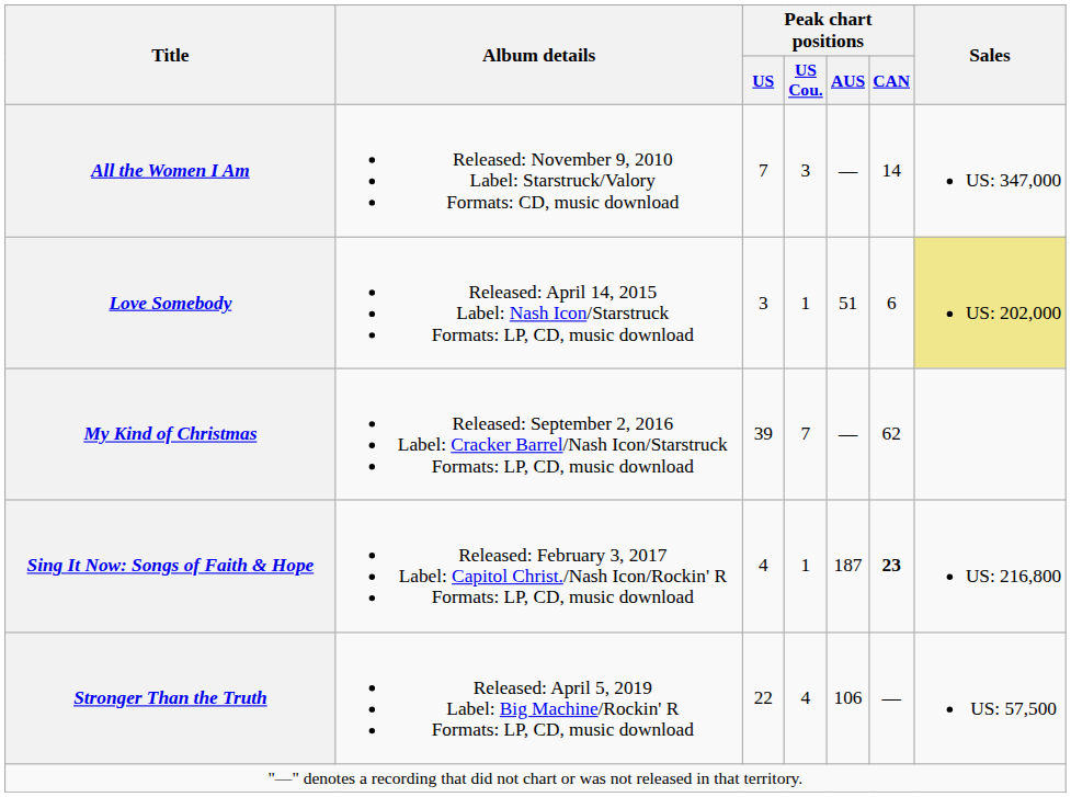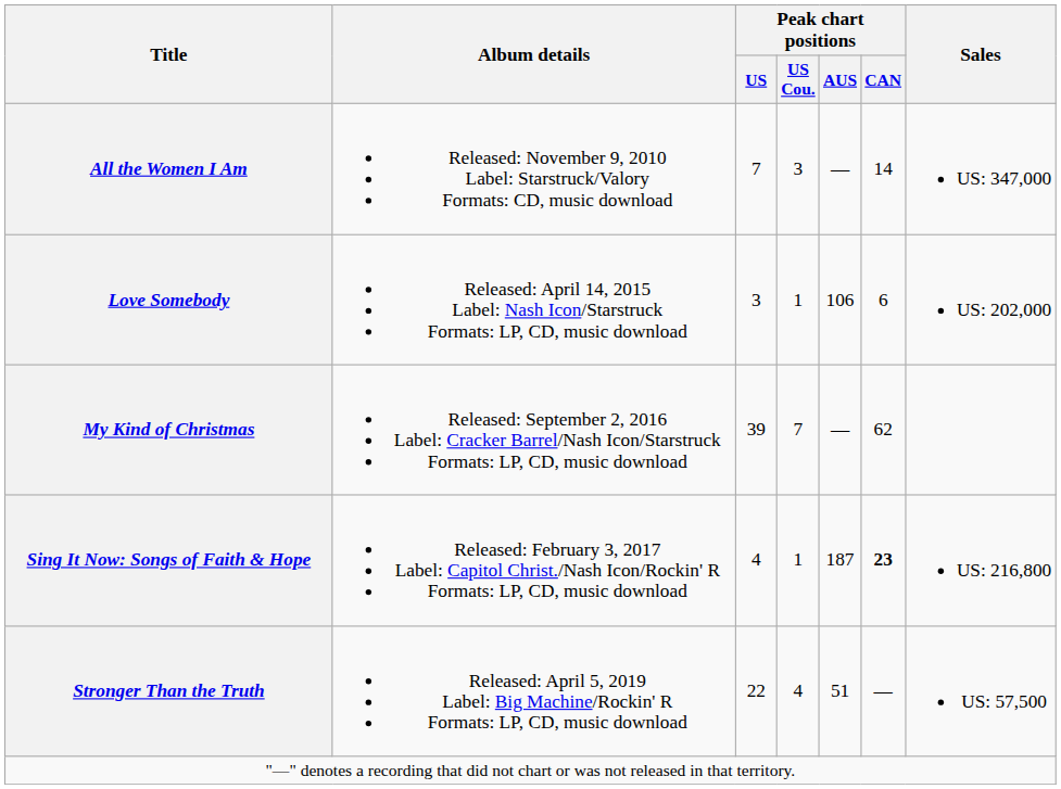Love Somebody | Peak chart positions / AUS: 51 -> 106
Love Somebody | Sales: khaki background -> no background
Stronger Than the Truth | Peak chart positions / AUS: 106 -> 51
